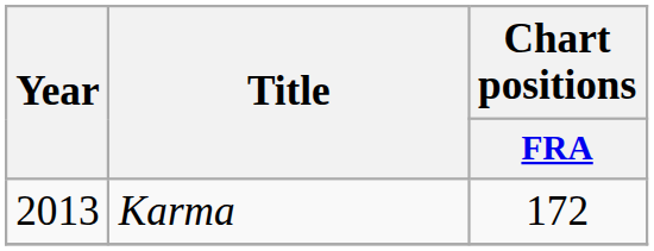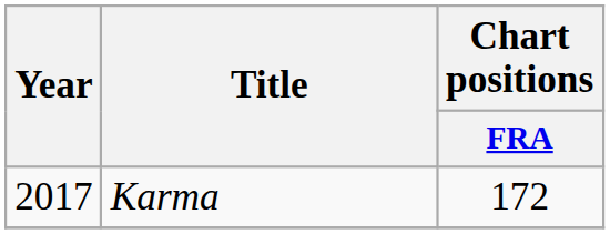Karma | Year: 2013 -> 2017
